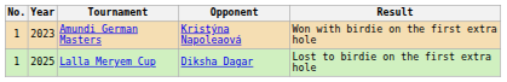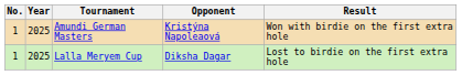Amundi German Masters | Year: 2023 -> 2025
